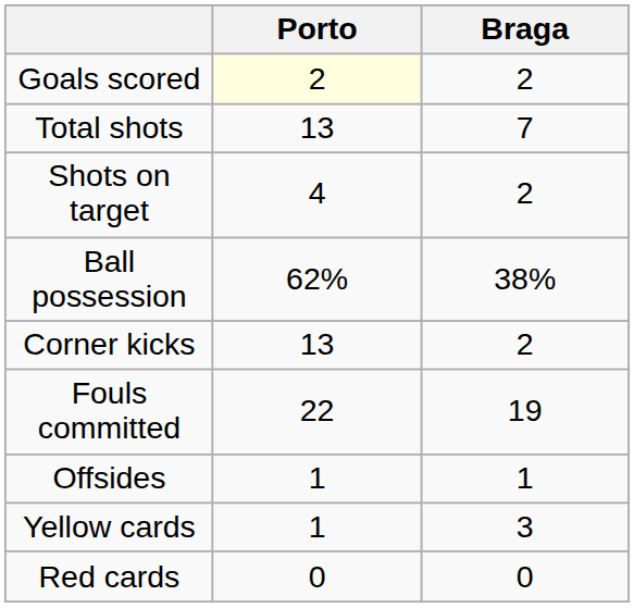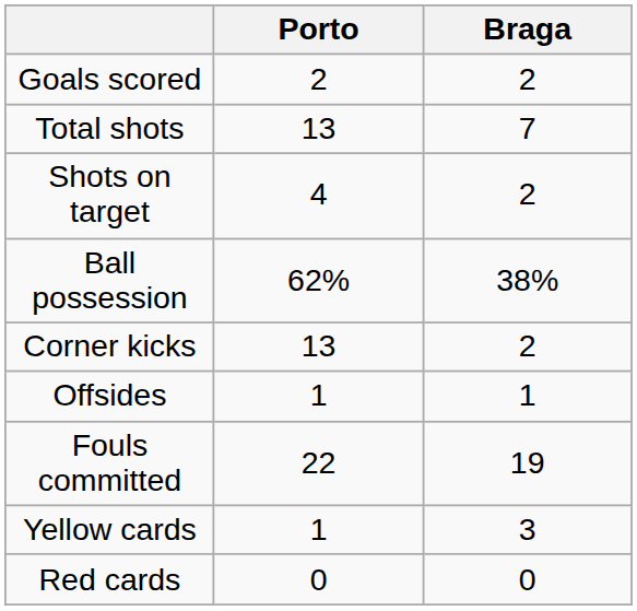Goals scored | Porto: lightyellow background -> no background
rows swapped: Fouls committed <-> Offsides
